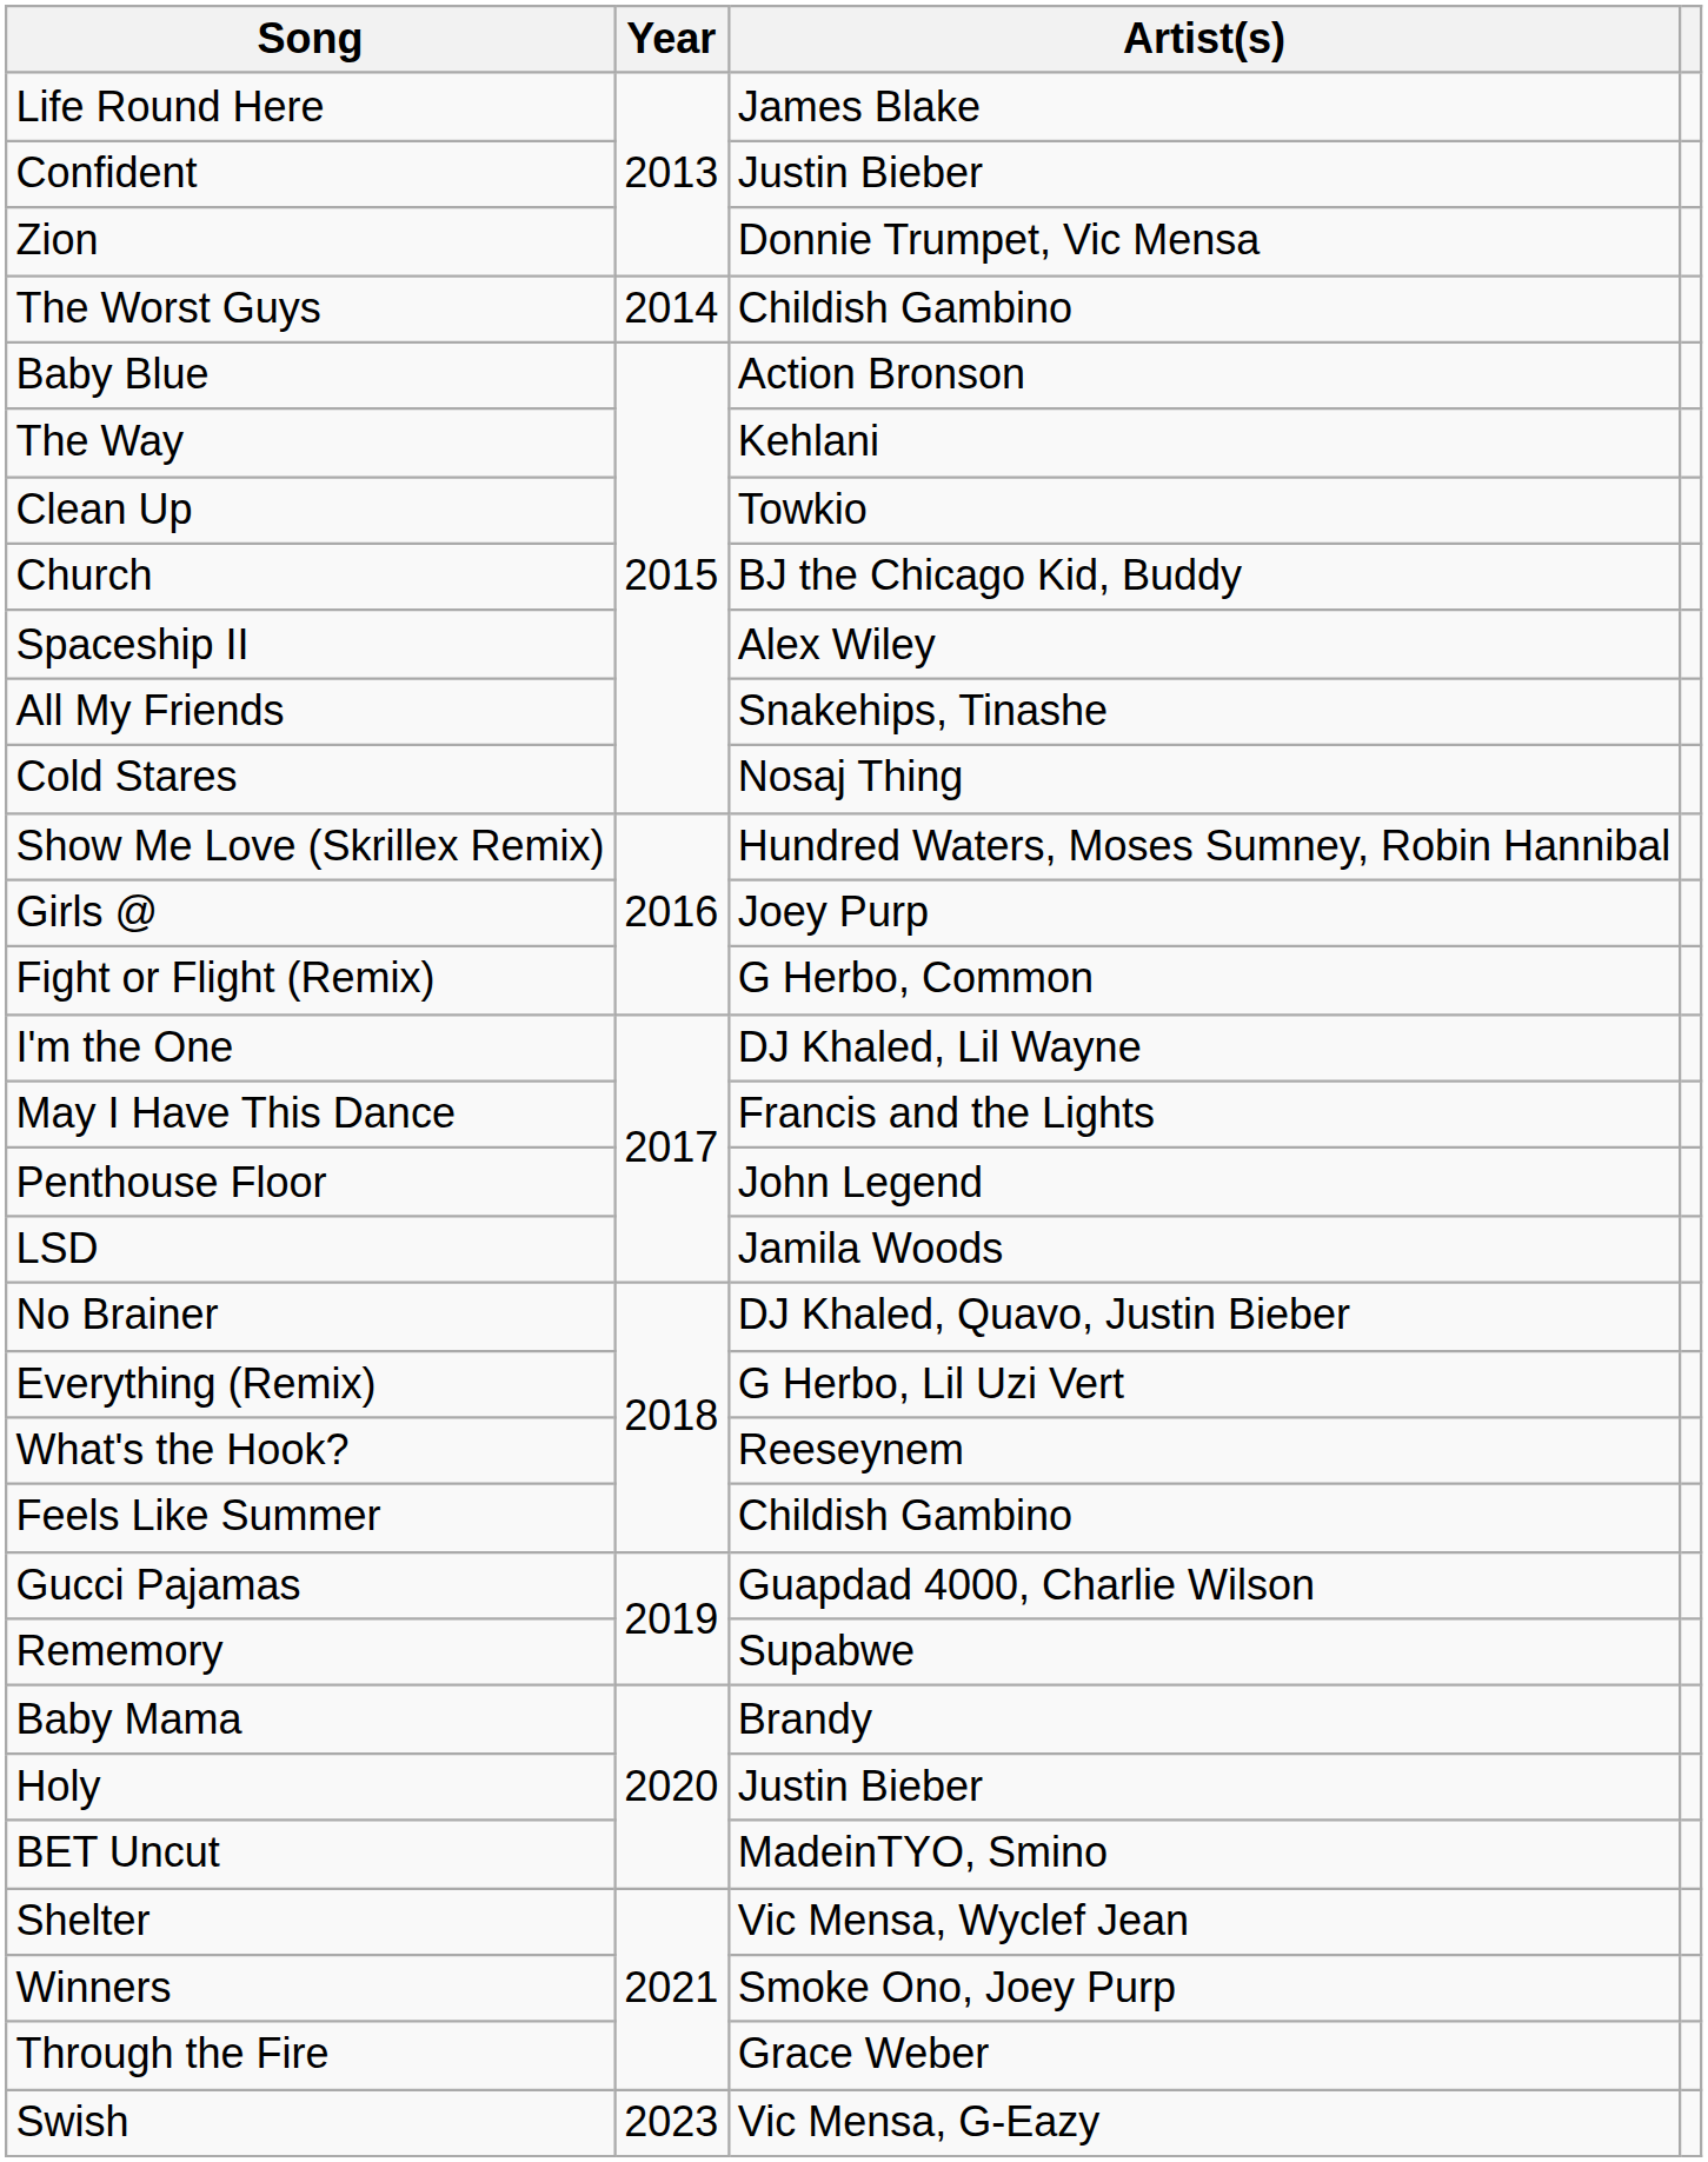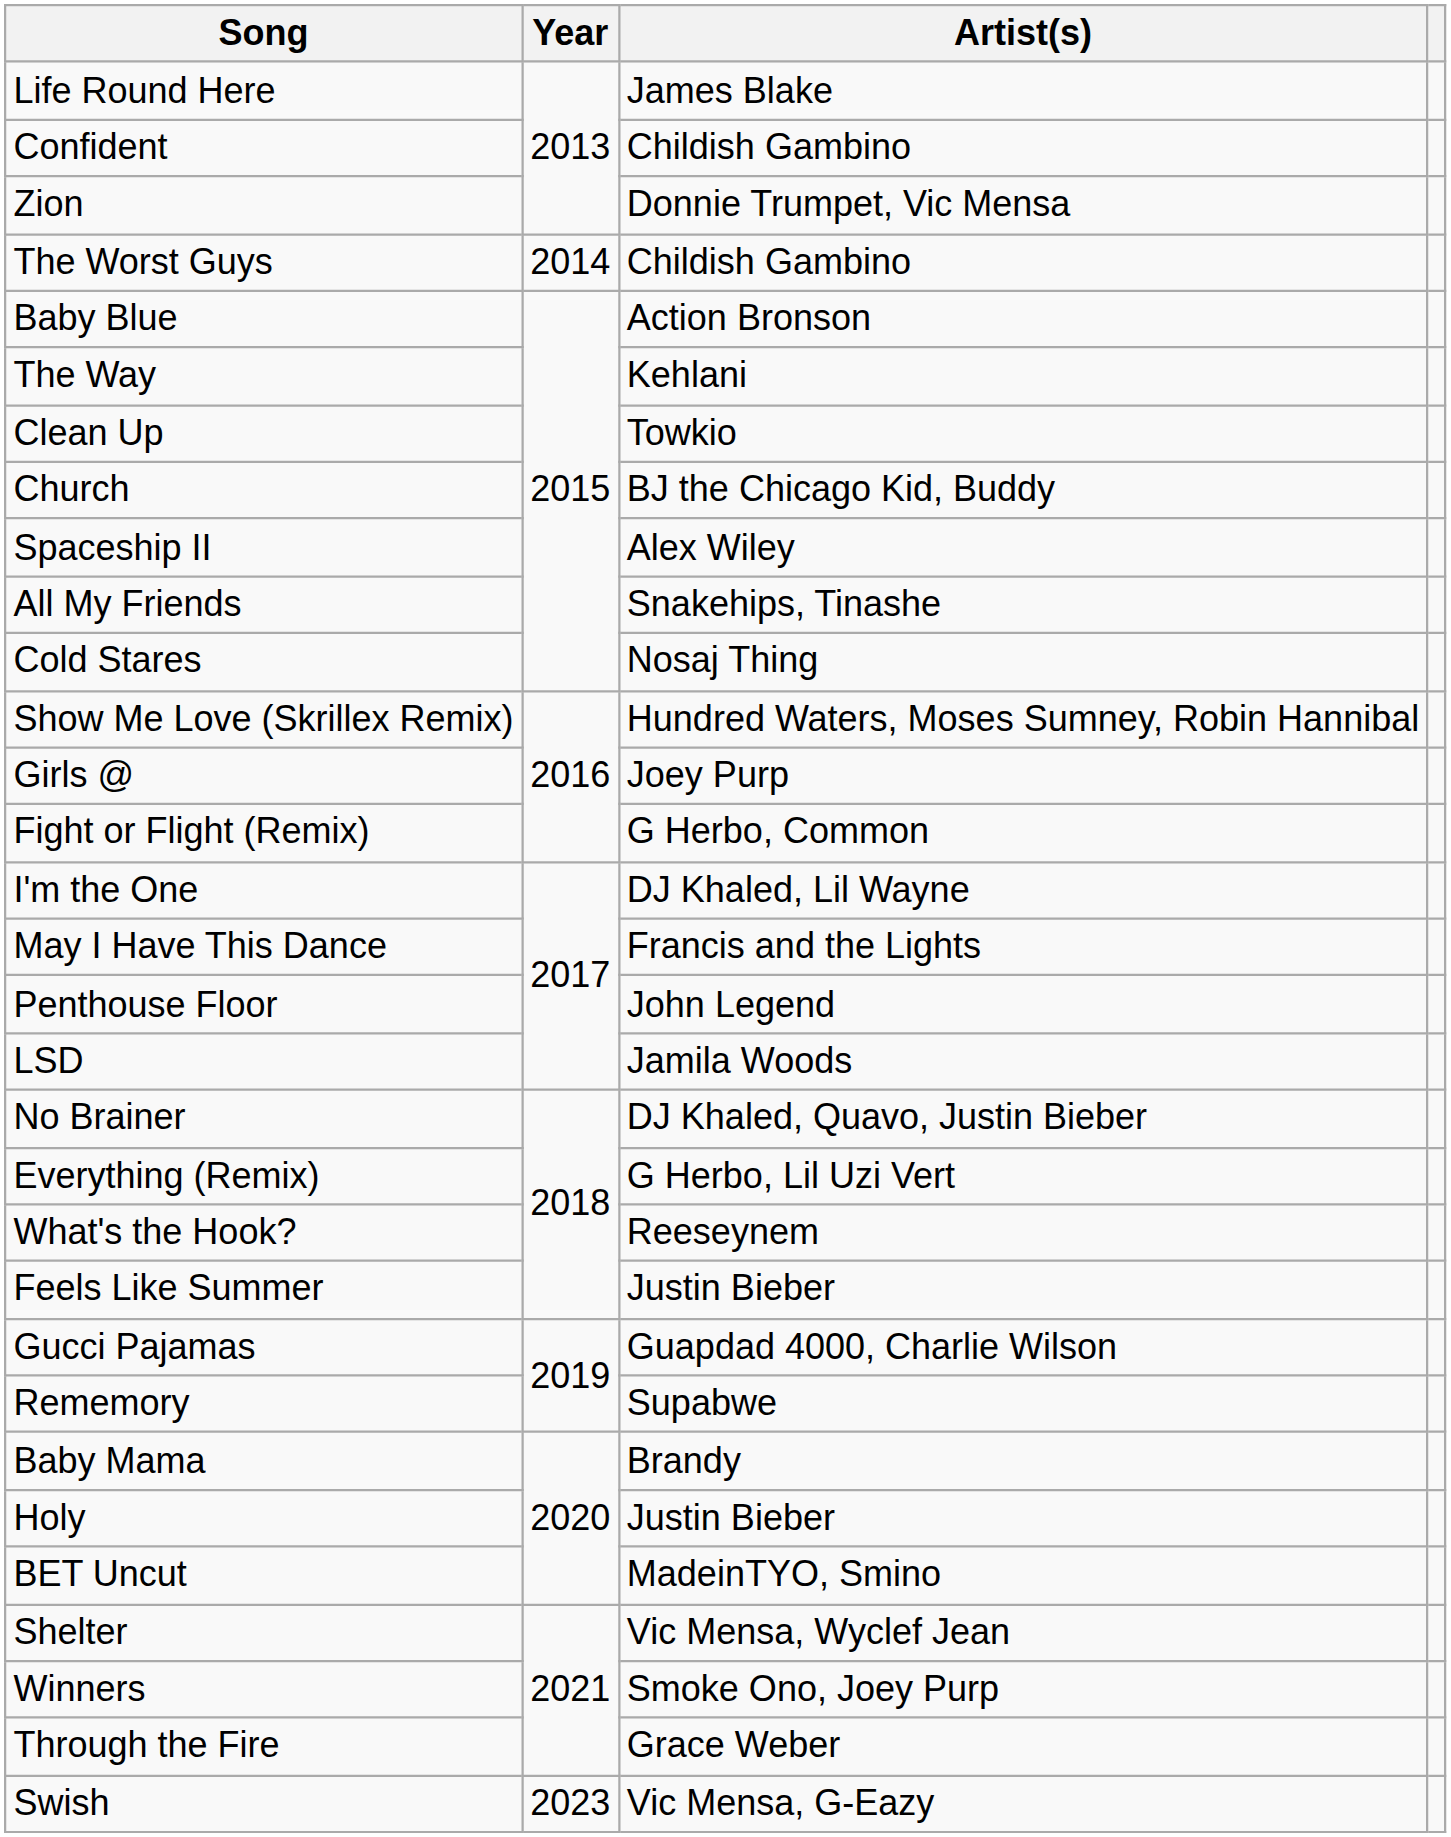Confident | Artist(s): Justin Bieber -> Childish Gambino
Feels Like Summer | Artist(s): Childish Gambino -> Justin Bieber
